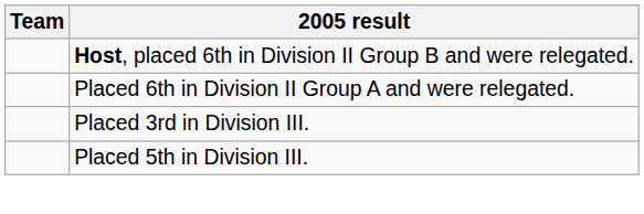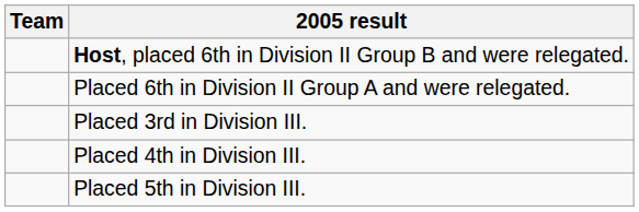+ row: Placed 4th in Division III.
